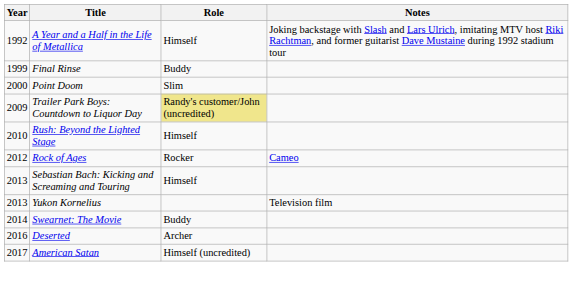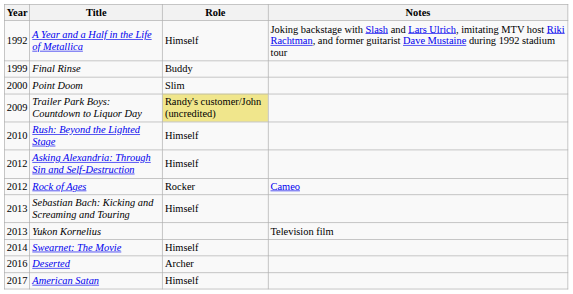+ row: 2012 | Asking Alexandria: Through Sin and Self-Destruction | Himself
Swearnet: The Movie | Role: Buddy -> Himself
American Satan | Role: Himself (uncredited) -> Himself
